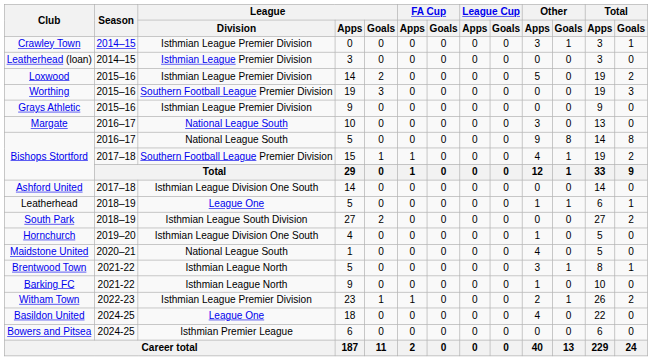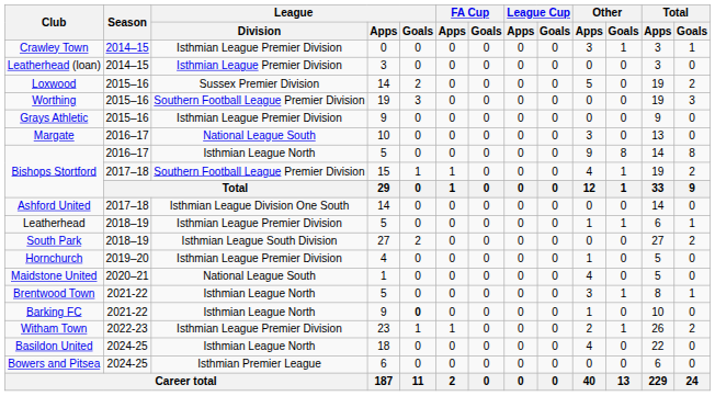Loxwood | League / Division: Isthmian League Premier Division -> Sussex Premier Division
Bishops Stortford / 5 | League / Division: National League South -> Isthmian League North
Leatherhead | League / Division: League One -> Isthmian League Premier Division
Hornchurch | League / Division: Isthmian League Division One South -> Isthmian League Premier Division
Barking FC | League / Goals: normal -> bold
Basildon United | League / Division: League One -> Isthmian League North
